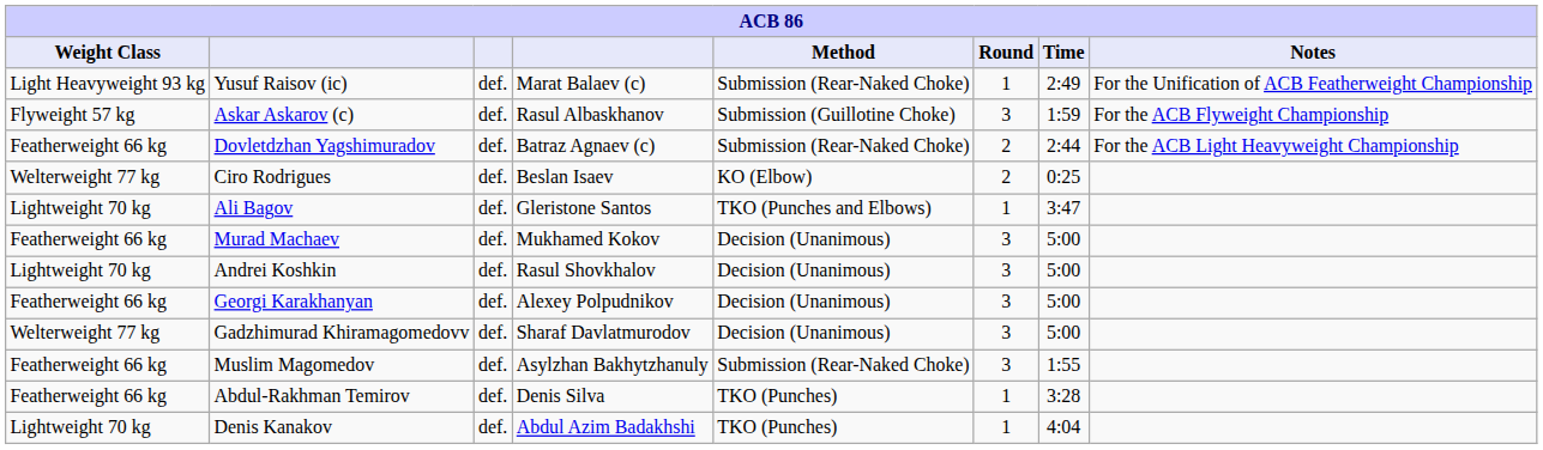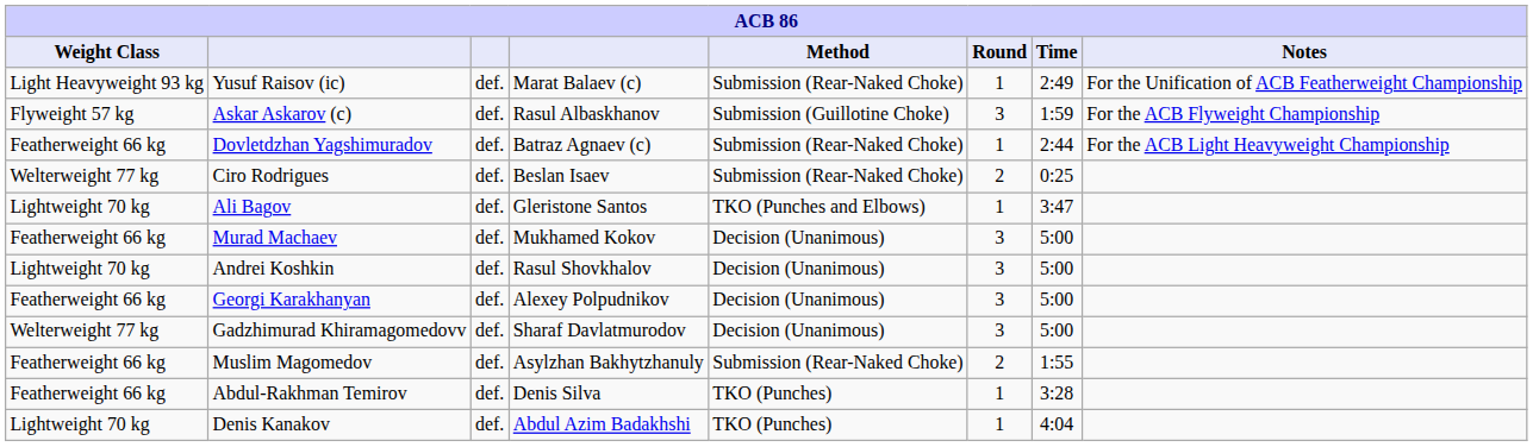Dovletdzhan Yagshimuradov | Round: 2 -> 1
Ciro Rodrigues | Method: KO (Elbow) -> Submission (Rear-Naked Choke)
Muslim Magomedov | Round: 3 -> 2
